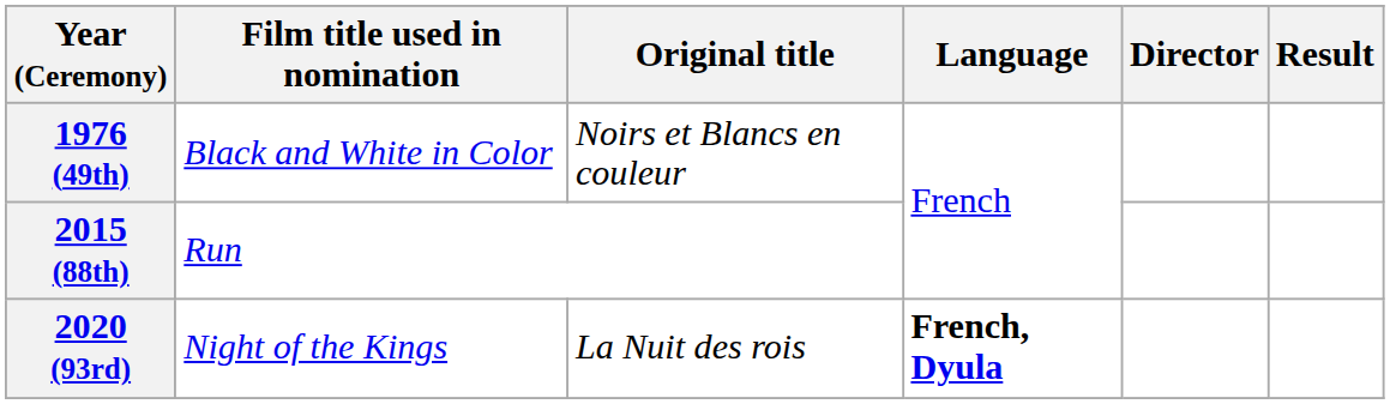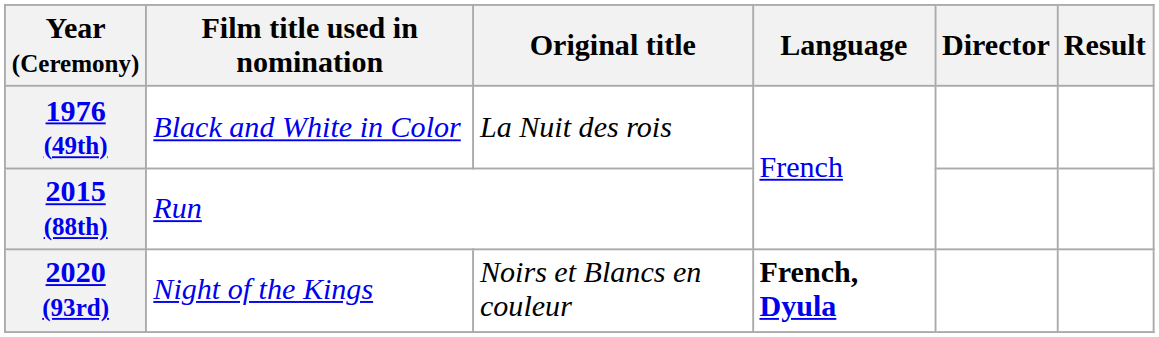1976 (49th) | Original title: Noirs et Blancs en couleur -> La Nuit des rois
2020 (93rd) | Original title: La Nuit des rois -> Noirs et Blancs en couleur
